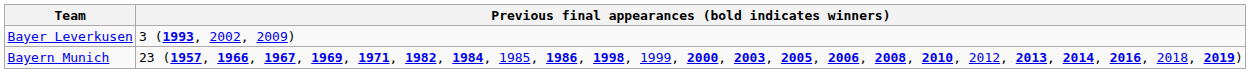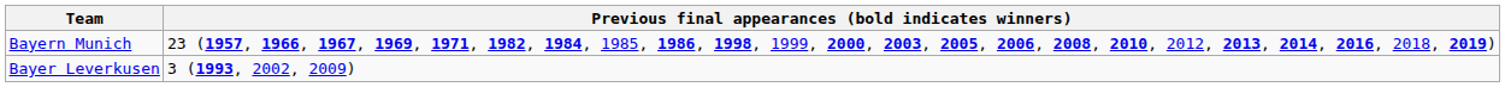rows swapped: Bayer Leverkusen <-> Bayern Munich
